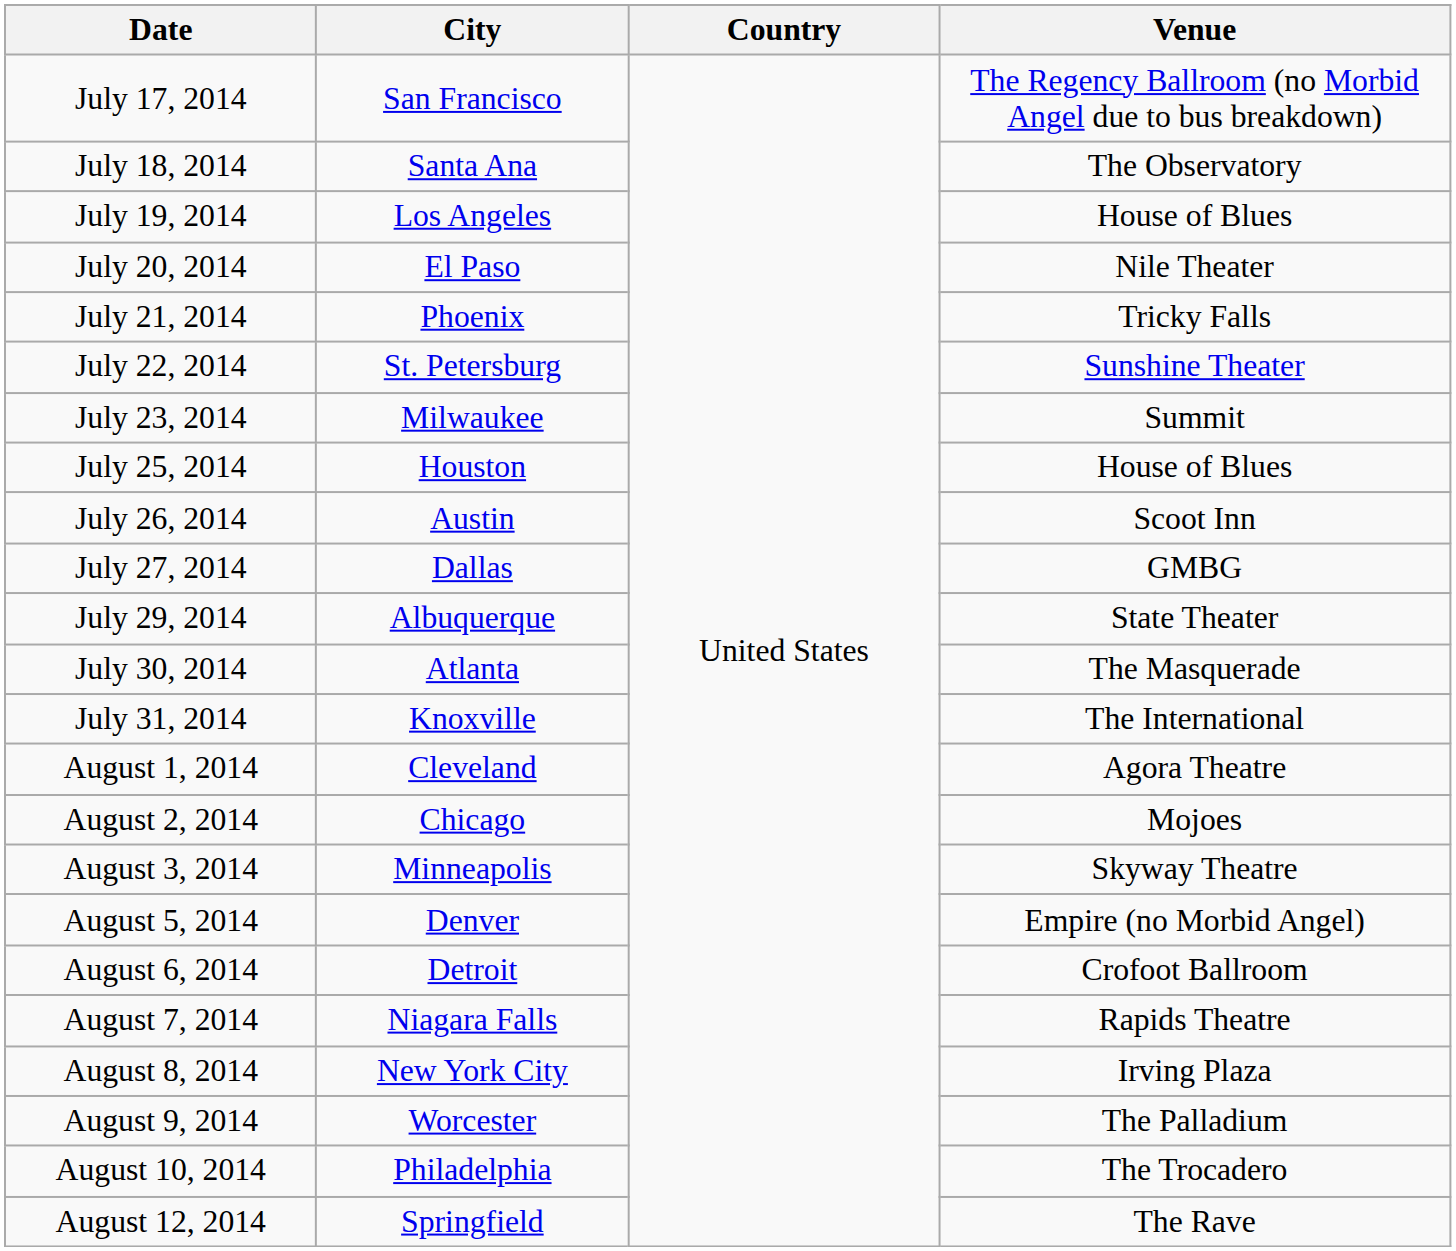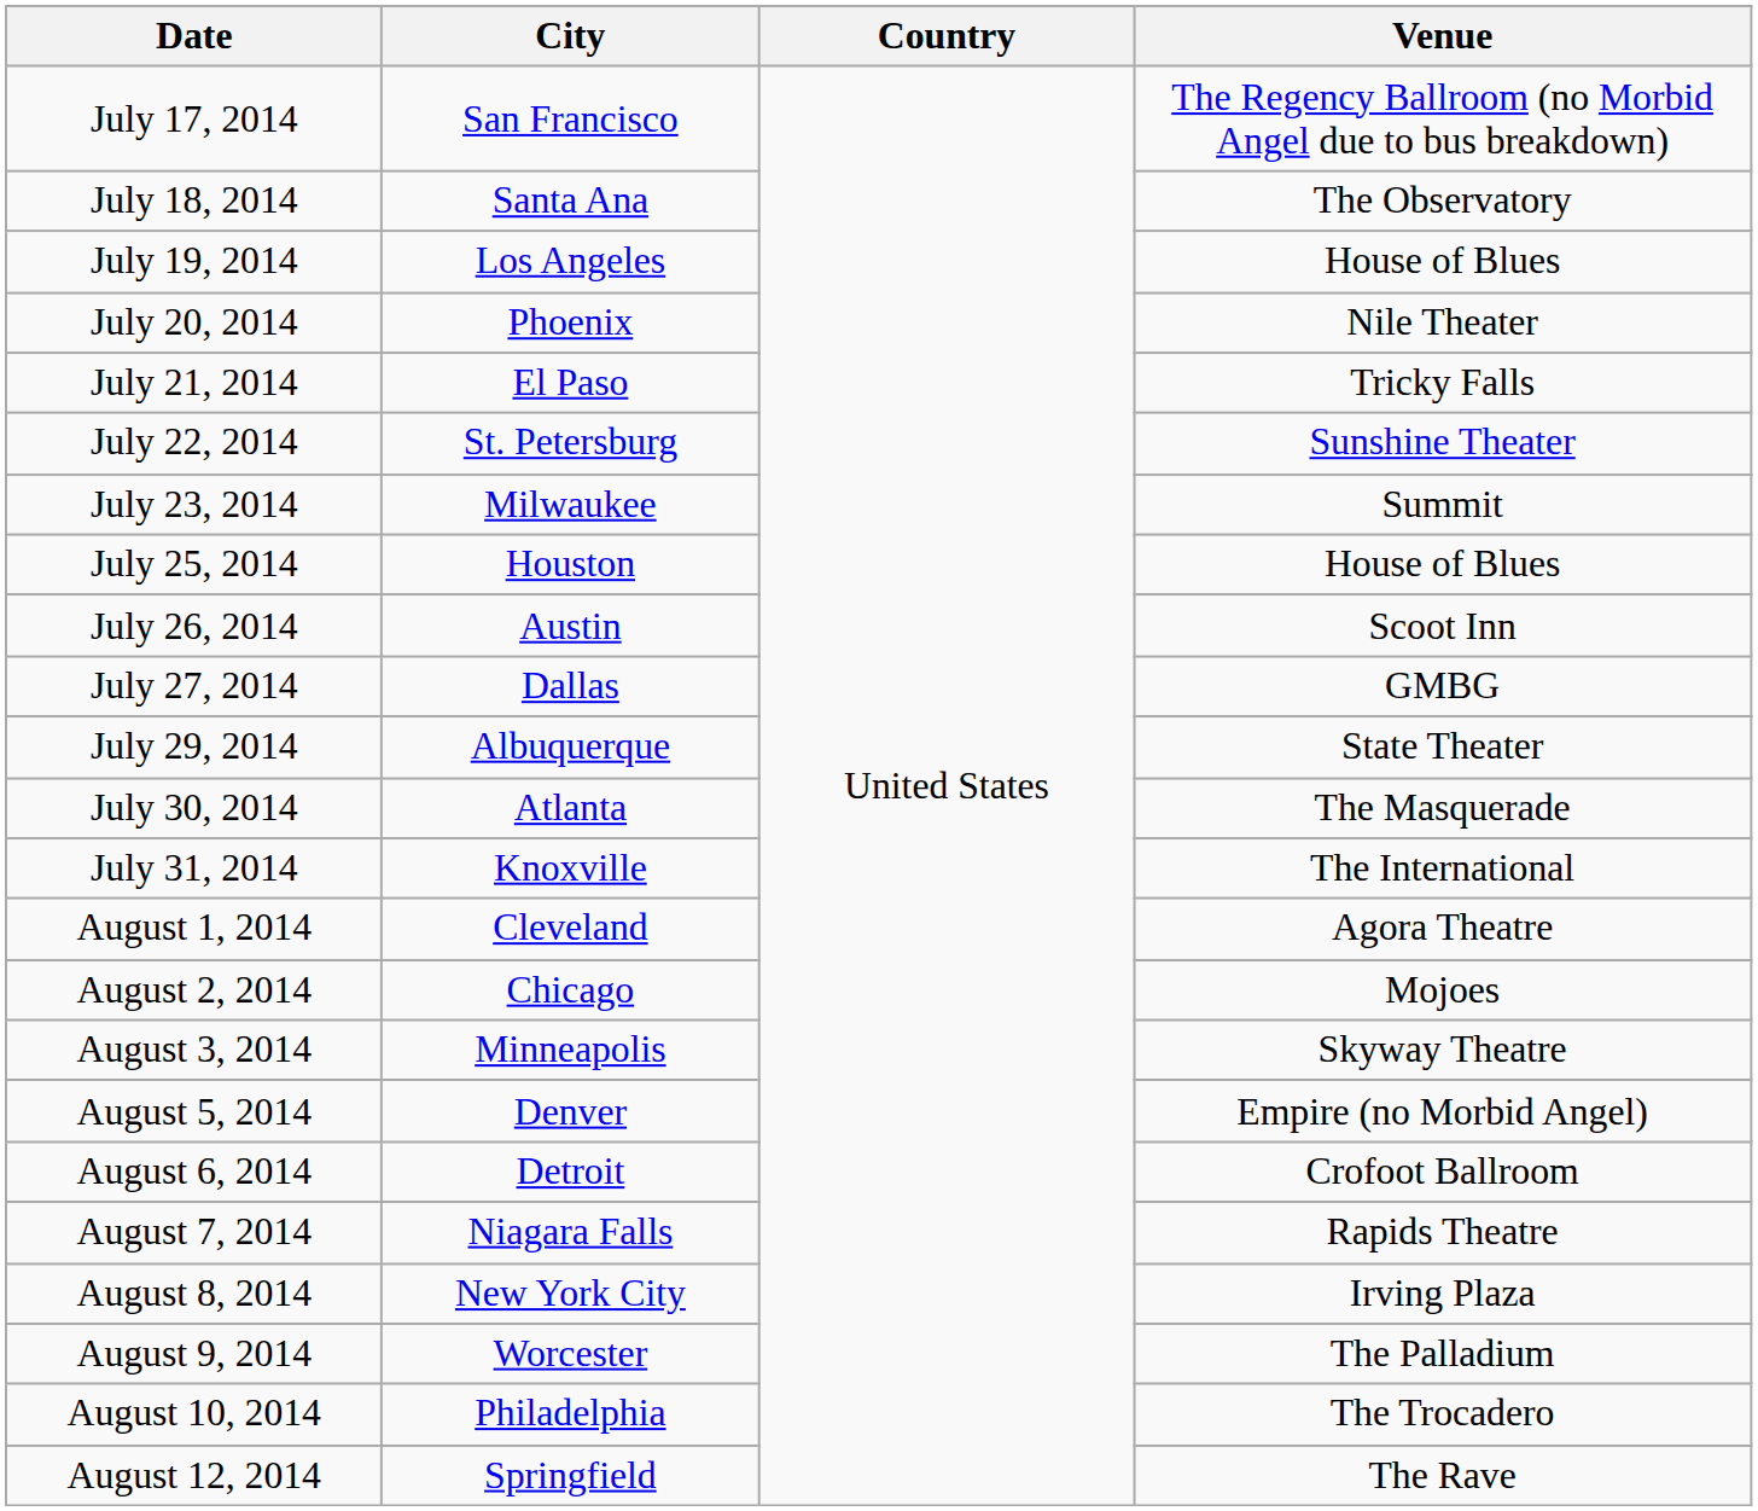July 20, 2014 | City: El Paso -> Phoenix
July 21, 2014 | City: Phoenix -> El Paso
